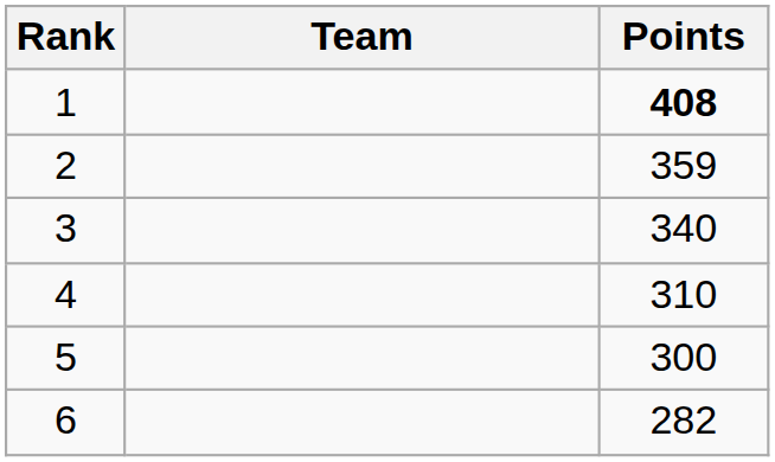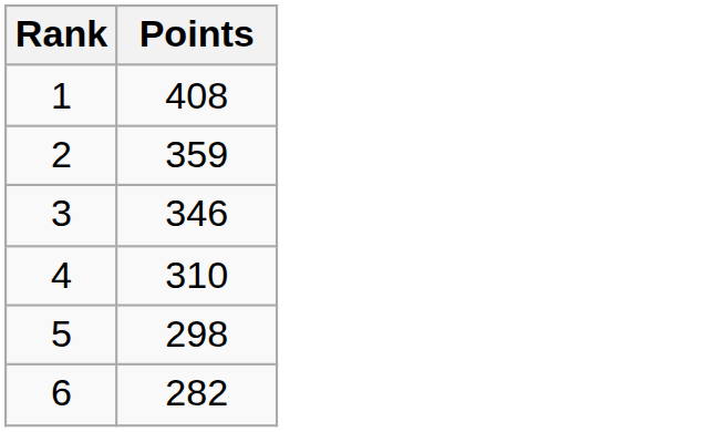- column: Team
1 | Points: bold -> normal
3 | Points: 340 -> 346
5 | Points: 300 -> 298
